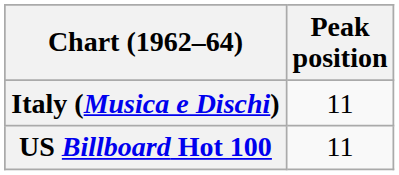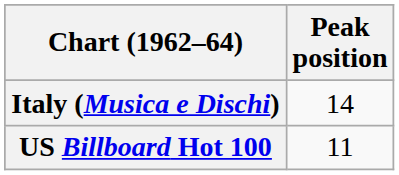Italy (Musica e Dischi) | Peak position: 11 -> 14
